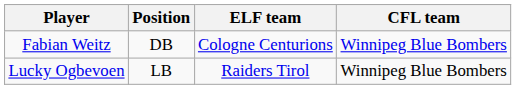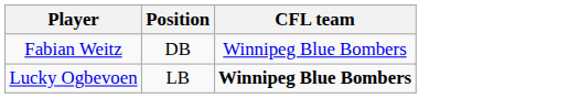- column: ELF team | Cologne Centurions | Raiders Tirol
Lucky Ogbevoen | CFL team: normal -> bold
